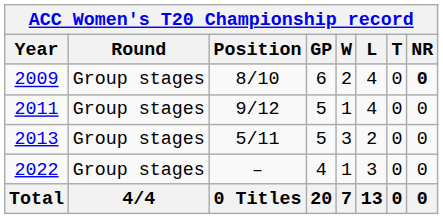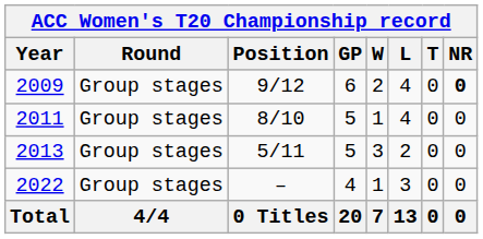2009 | Position: 8/10 -> 9/12
2011 | Position: 9/12 -> 8/10
